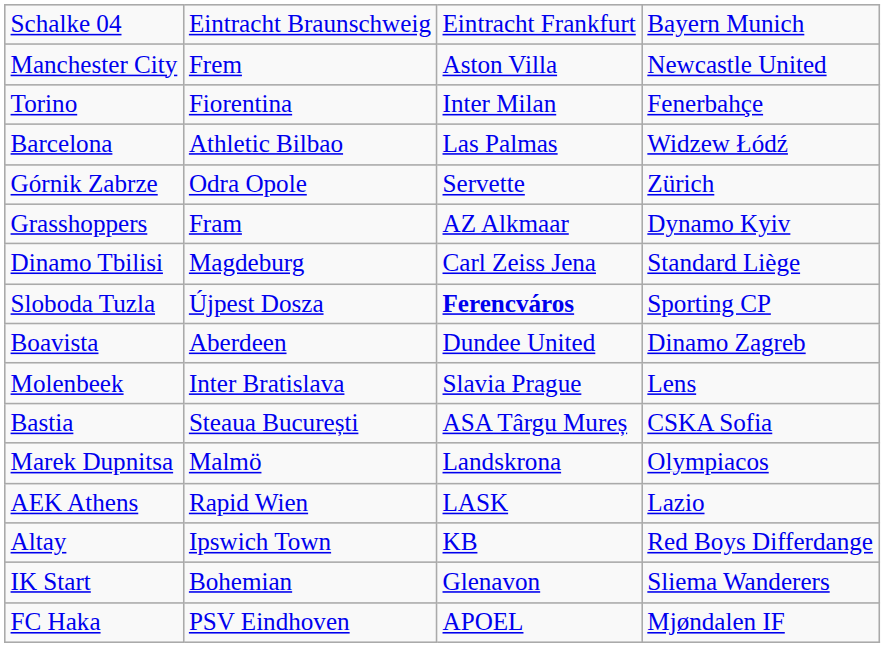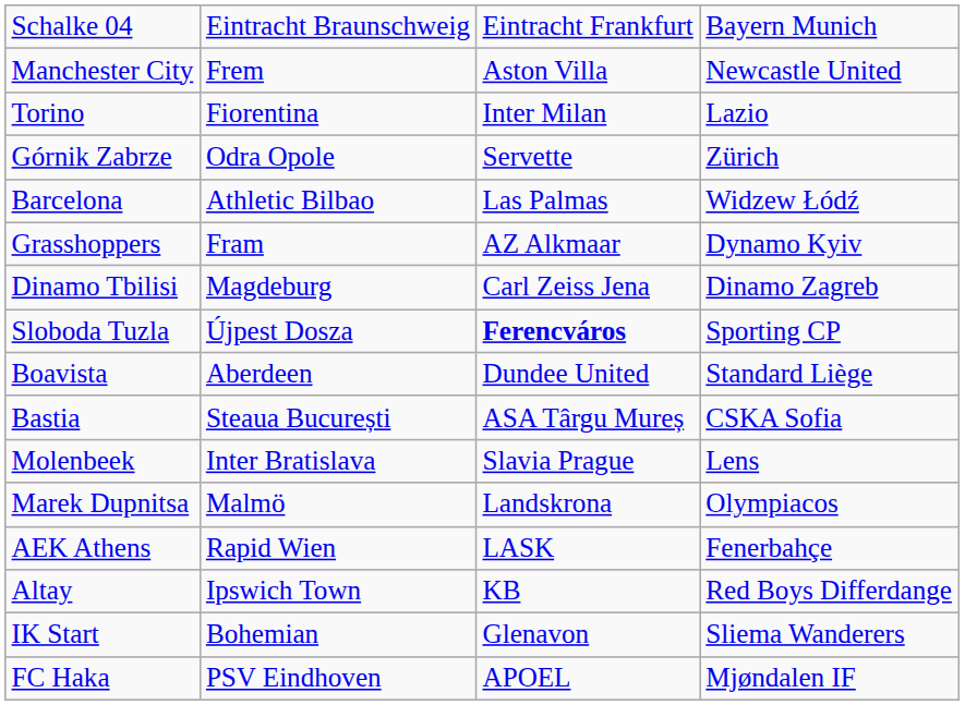Torino | column 4: Fenerbahçe -> Lazio
rows swapped: Barcelona <-> Górnik Zabrze
Dinamo Tbilisi | column 4: Standard Liège -> Dinamo Zagreb
Boavista | column 4: Dinamo Zagreb -> Standard Liège
rows swapped: Molenbeek <-> Bastia
AEK Athens | column 4: Lazio -> Fenerbahçe
